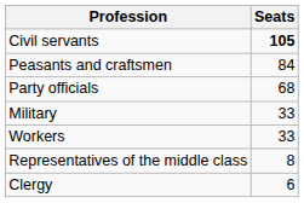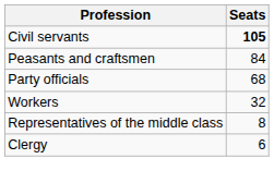- row: Military | 33
Workers | Seats: 33 -> 32
